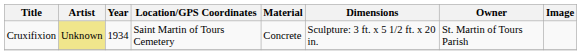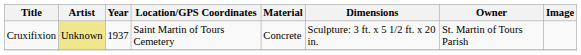Cruxifixion | Year: 1934 -> 1937
